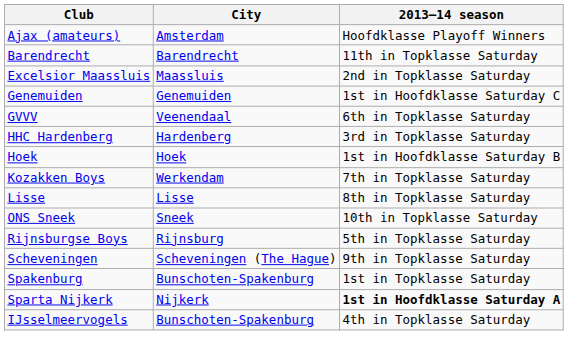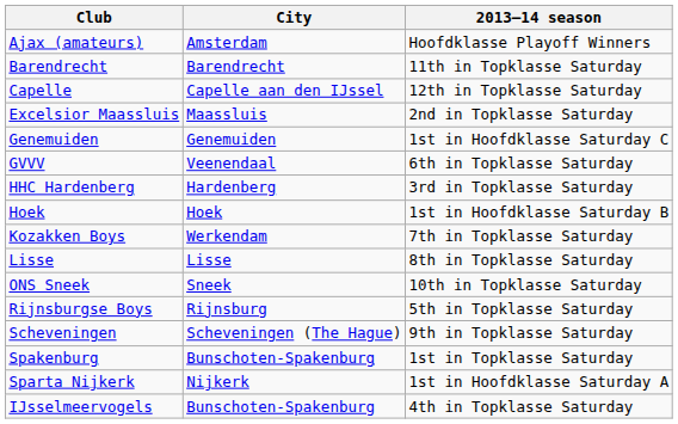+ row: Capelle | Capelle aan den IJssel | 12th in Topklasse Saturday
Sparta Nijkerk | 2013–14 season: bold -> normal
